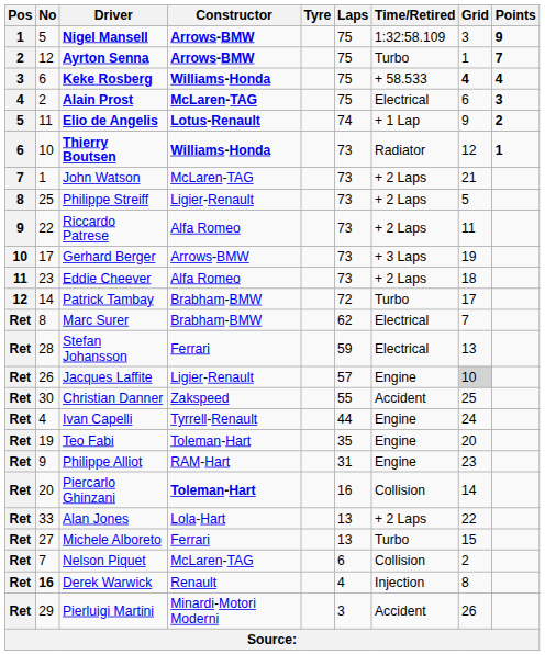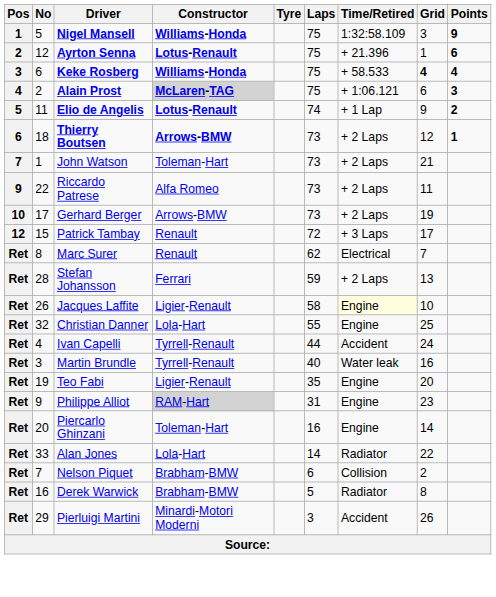Nigel Mansell | Constructor: Arrows-BMW -> Williams-Honda
Ayrton Senna | Constructor: Arrows-BMW -> Lotus-Renault
Ayrton Senna | Time/Retired: Turbo -> + 21.396
Ayrton Senna | Points: 7 -> 6
Alain Prost | Constructor: no background -> lightgrey background
Alain Prost | Time/Retired: Electrical -> + 1:06.121
Thierry Boutsen | No: 10 -> 18
Thierry Boutsen | Constructor: Williams-Honda -> Arrows-BMW
Thierry Boutsen | Time/Retired: Radiator -> + 2 Laps
John Watson | Constructor: McLaren-TAG -> Toleman-Hart
- row: 8 | 25 | Philippe Streiff | Ligier-Renault | 73 | + 2 Laps | 5
Gerhard Berger | Time/Retired: + 3 Laps -> + 2 Laps
- row: 11 | 23 | Eddie Cheever | Alfa Romeo | 73 | + 2 Laps | 18
Patrick Tambay | No: 14 -> 15
Patrick Tambay | Constructor: Brabham-BMW -> Renault
Patrick Tambay | Time/Retired: Turbo -> + 3 Laps
Marc Surer | Constructor: Brabham-BMW -> Renault
Stefan Johansson | Time/Retired: Electrical -> + 2 Laps
Jacques Laffite | Laps: 57 -> 58
Jacques Laffite | Time/Retired: no background -> lightyellow background
Jacques Laffite | Grid: lightgrey background -> no background
Christian Danner | No: 30 -> 32
Christian Danner | Constructor: Zakspeed -> Lola-Hart
Christian Danner | Time/Retired: Accident -> Engine
Ivan Capelli | Time/Retired: Engine -> Accident
+ row: Ret | 3 | Martin Brundle | Tyrrell-Renault | 40 | Water leak | 16
Teo Fabi | Constructor: Toleman-Hart -> Ligier-Renault
Philippe Alliot | Constructor: no background -> lightgrey background
Piercarlo Ghinzani | Constructor: bold -> normal
Piercarlo Ghinzani | Time/Retired: Collision -> Engine
Alan Jones | Laps: 13 -> 14
Alan Jones | Time/Retired: + 2 Laps -> Radiator
- row: Ret | 27 | Michele Alboreto | Ferrari | 13 | Turbo | 15
Nelson Piquet | Constructor: McLaren-TAG -> Brabham-BMW
Derek Warwick | No: bold -> normal
Derek Warwick | Constructor: Renault -> Brabham-BMW
Derek Warwick | Laps: 4 -> 5
Derek Warwick | Time/Retired: Injection -> Radiator
